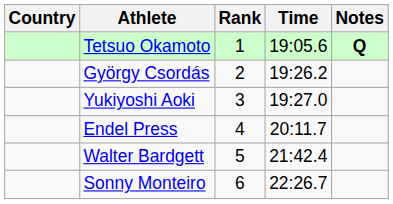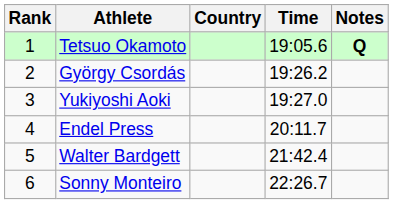columns swapped: Rank <-> Country
